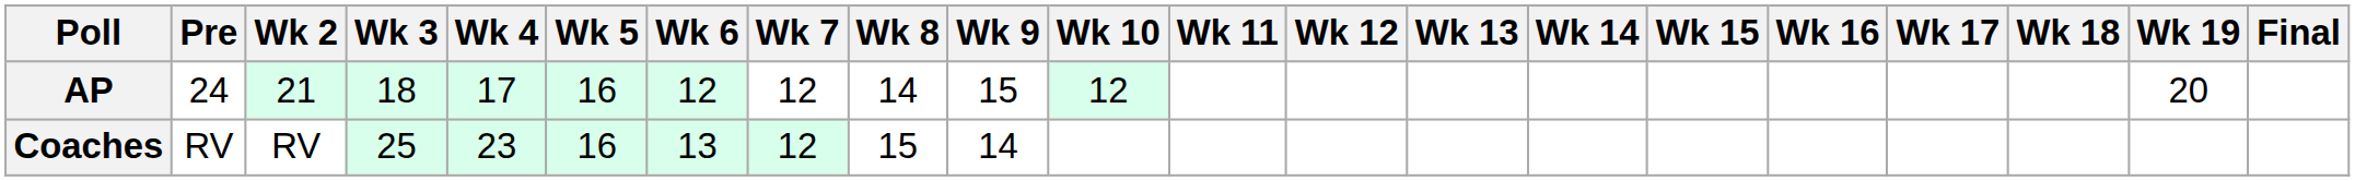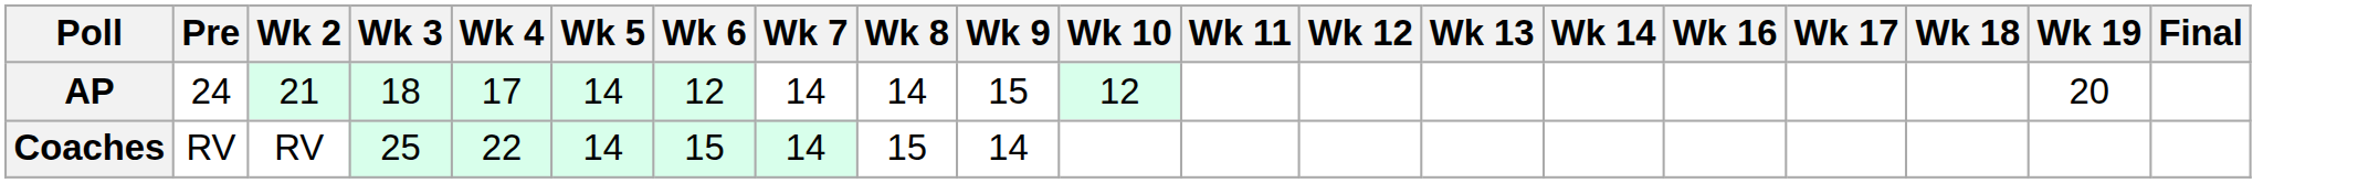- column: Wk 15
AP | Wk 5: 16 -> 14
AP | Wk 7: 12 -> 14
Coaches | Wk 4: 23 -> 22
Coaches | Wk 5: 16 -> 14
Coaches | Wk 6: 13 -> 15
Coaches | Wk 7: 12 -> 14
